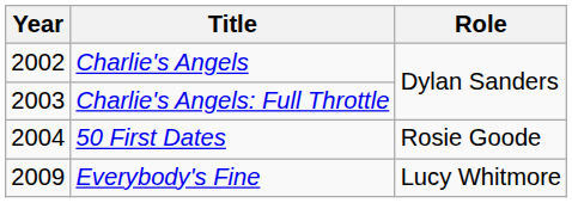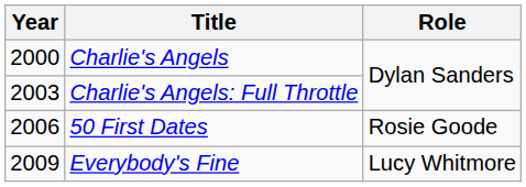Charlie's Angels | Year: 2002 -> 2000
50 First Dates | Year: 2004 -> 2006
